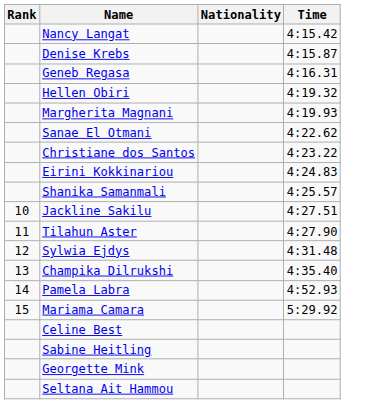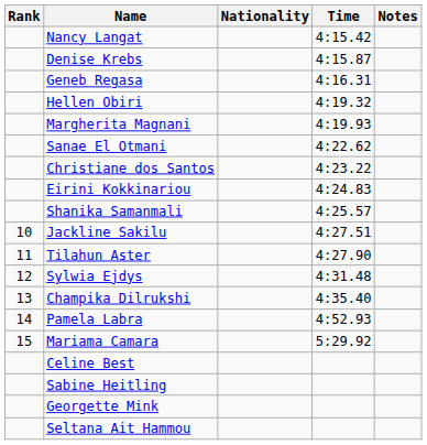+ column: Notes
